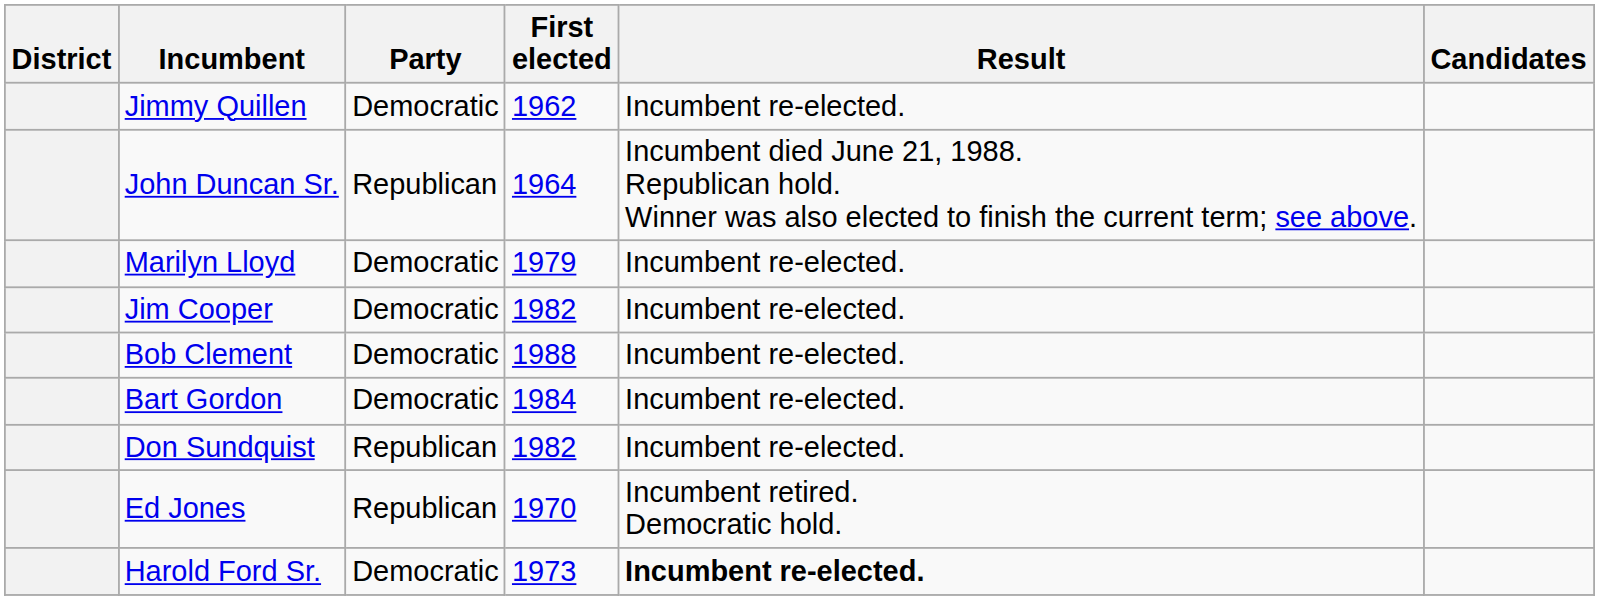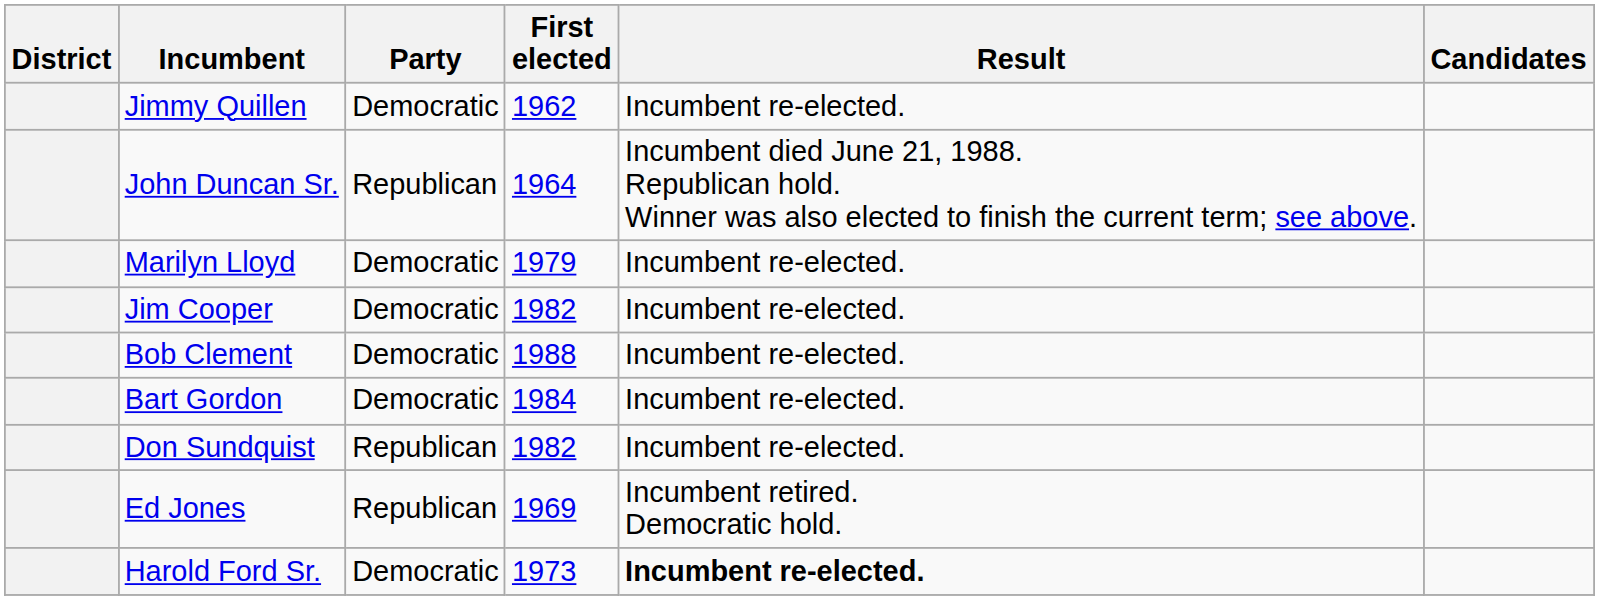Ed Jones | First elected: 1970 -> 1969
